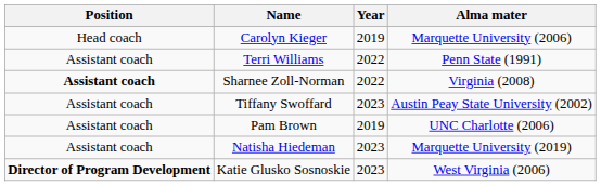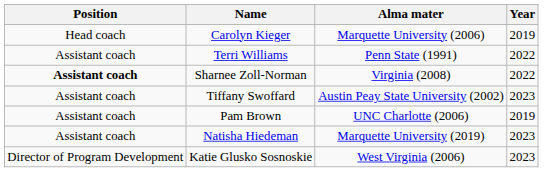columns swapped: Year <-> Alma mater
Katie Glusko Sosnoskie | Position: bold -> normal
